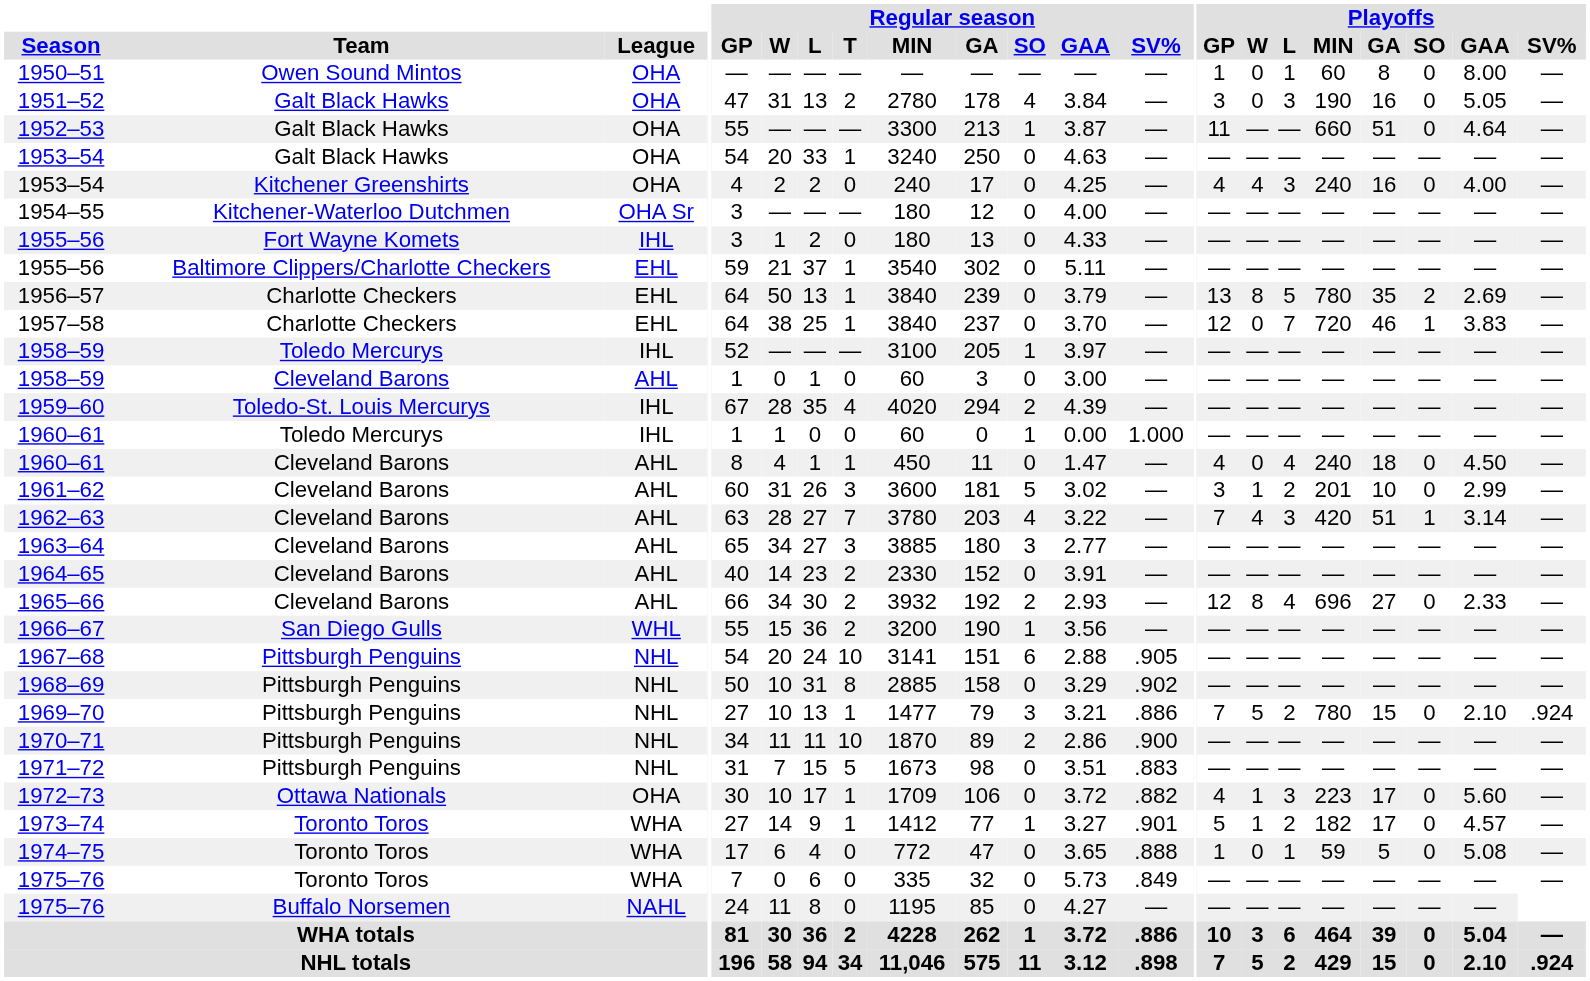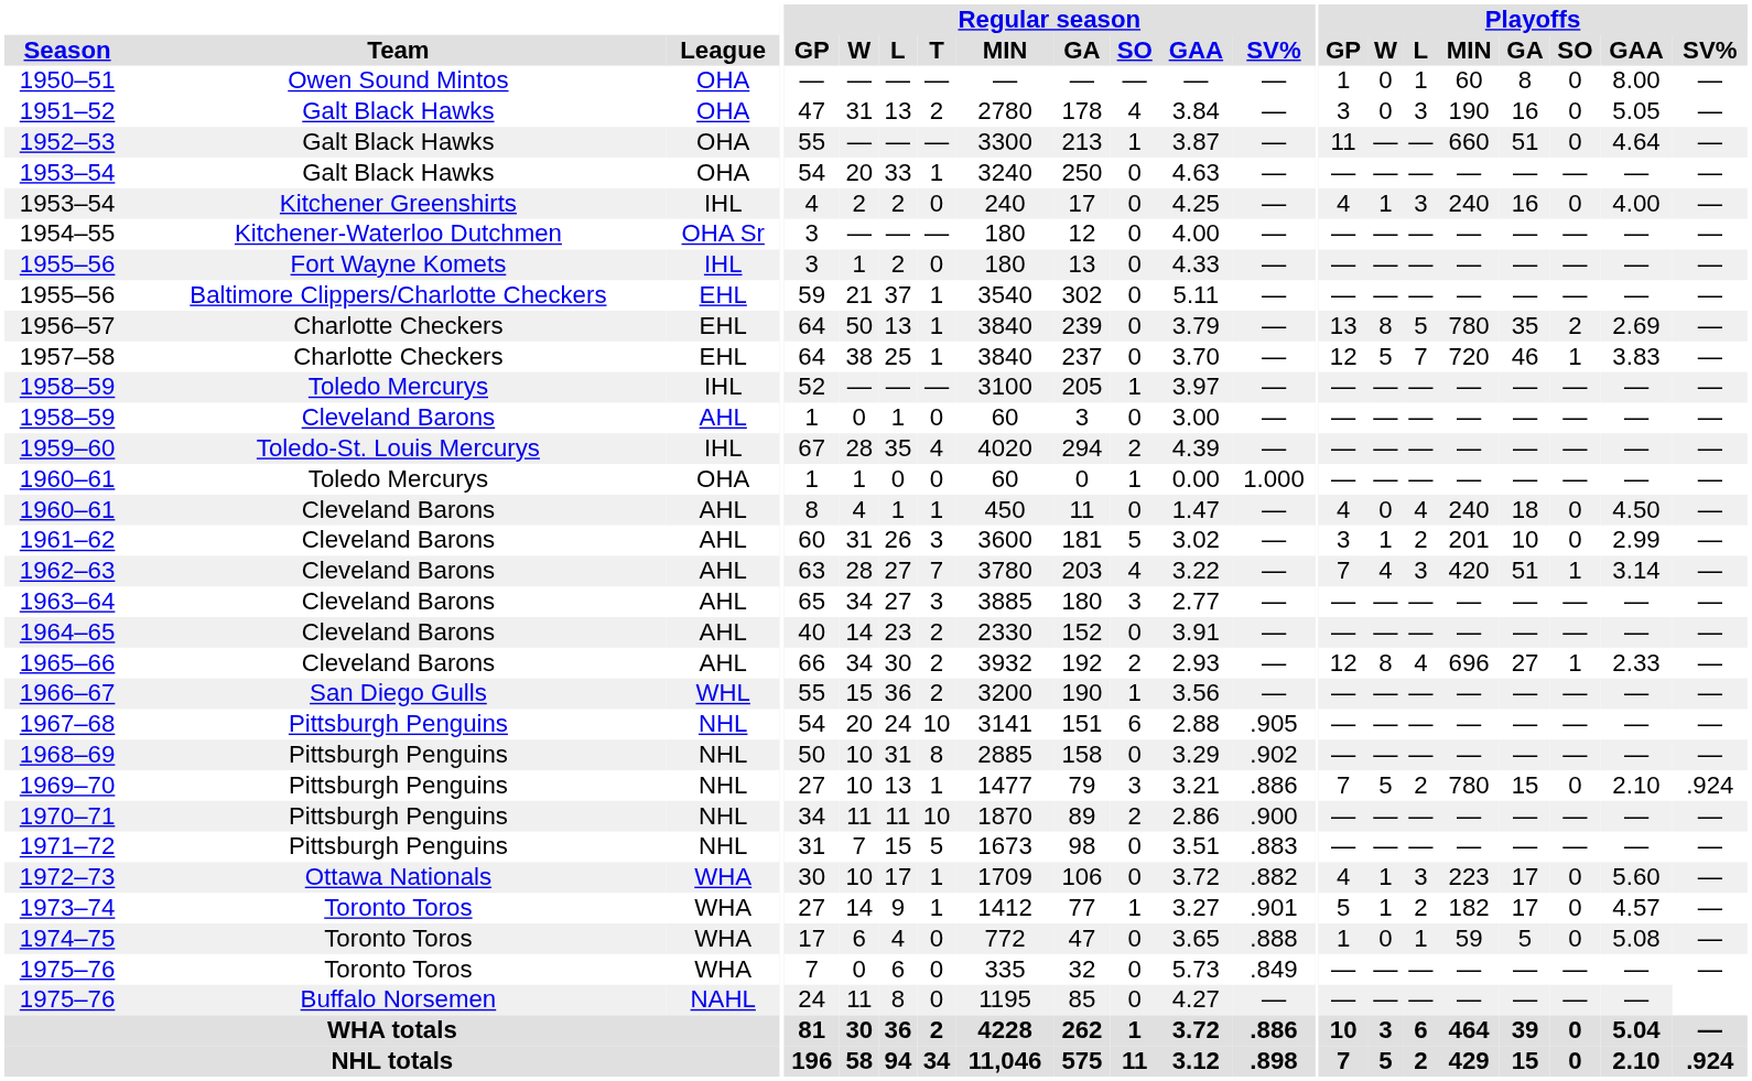1953–54 / Kitchener Greenshirts | League: OHA -> IHL
1953–54 / Kitchener Greenshirts | Playoffs / W: 4 -> 1
1957–58 | Playoffs / W: 0 -> 5
1960–61 / Toledo Mercurys | League: IHL -> OHA
1965–66 | Playoffs / SO: 0 -> 1
1972–73 | League: OHA -> WHA
